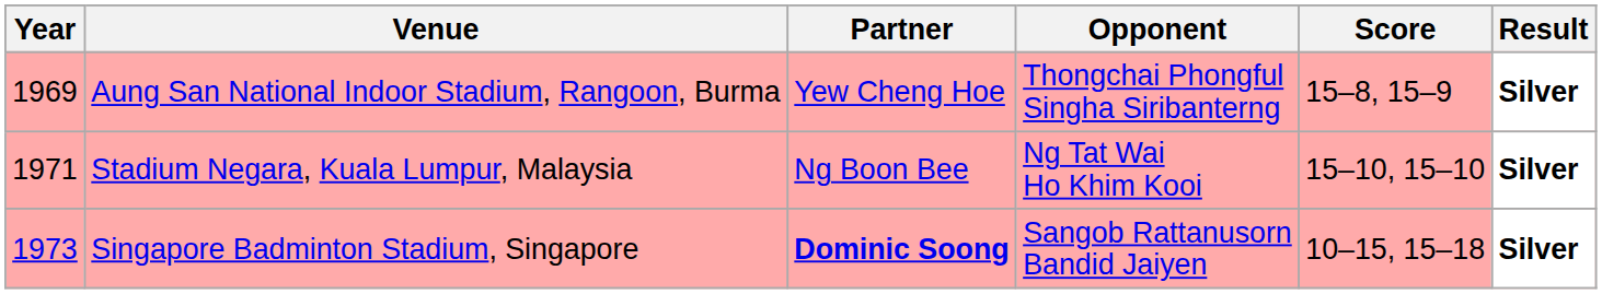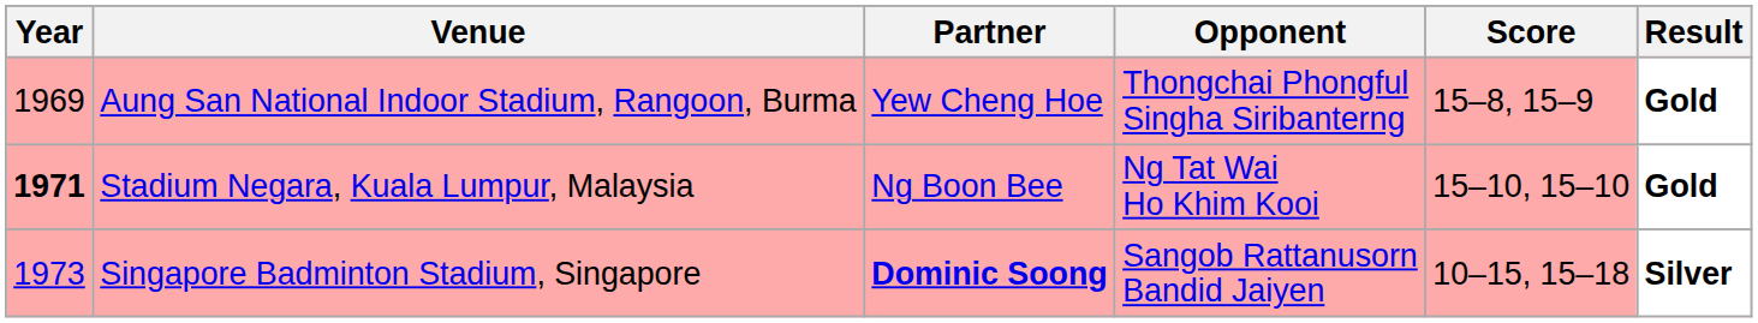Aung San National Indoor Stadium, Rangoon, Burma | Result: Silver -> Gold
Stadium Negara, Kuala Lumpur, Malaysia | Year: normal -> bold
Stadium Negara, Kuala Lumpur, Malaysia | Result: Silver -> Gold
